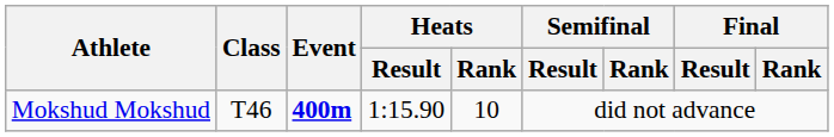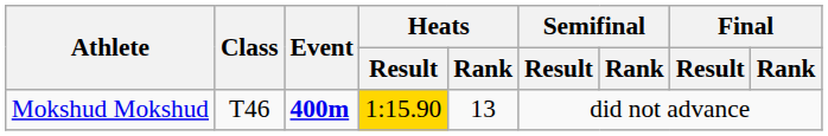Mokshud Mokshud | Heats / Result: no background -> gold background
Mokshud Mokshud | Heats / Rank: 10 -> 13
